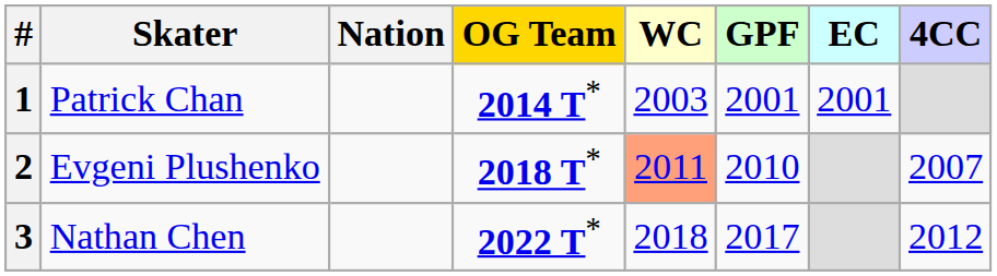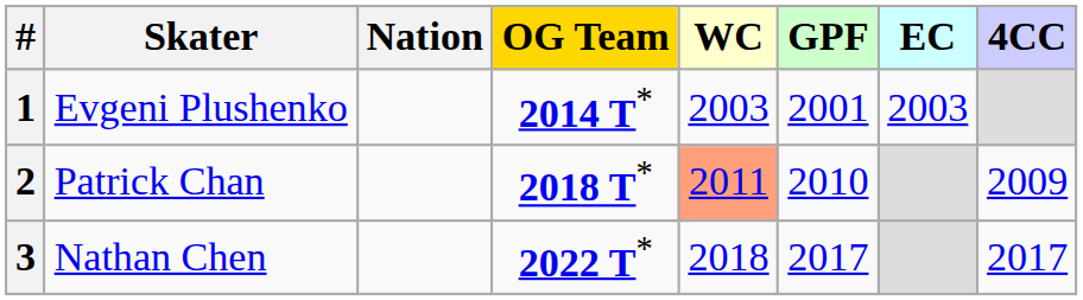1 | Skater: Patrick Chan -> Evgeni Plushenko
1 | EC: 2001 -> 2003
2 | Skater: Evgeni Plushenko -> Patrick Chan
2 | 4CC: 2007 -> 2009
3 | 4CC: 2012 -> 2017
